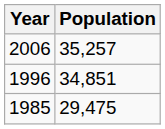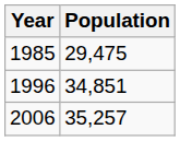rows swapped: 1985 <-> 2006
